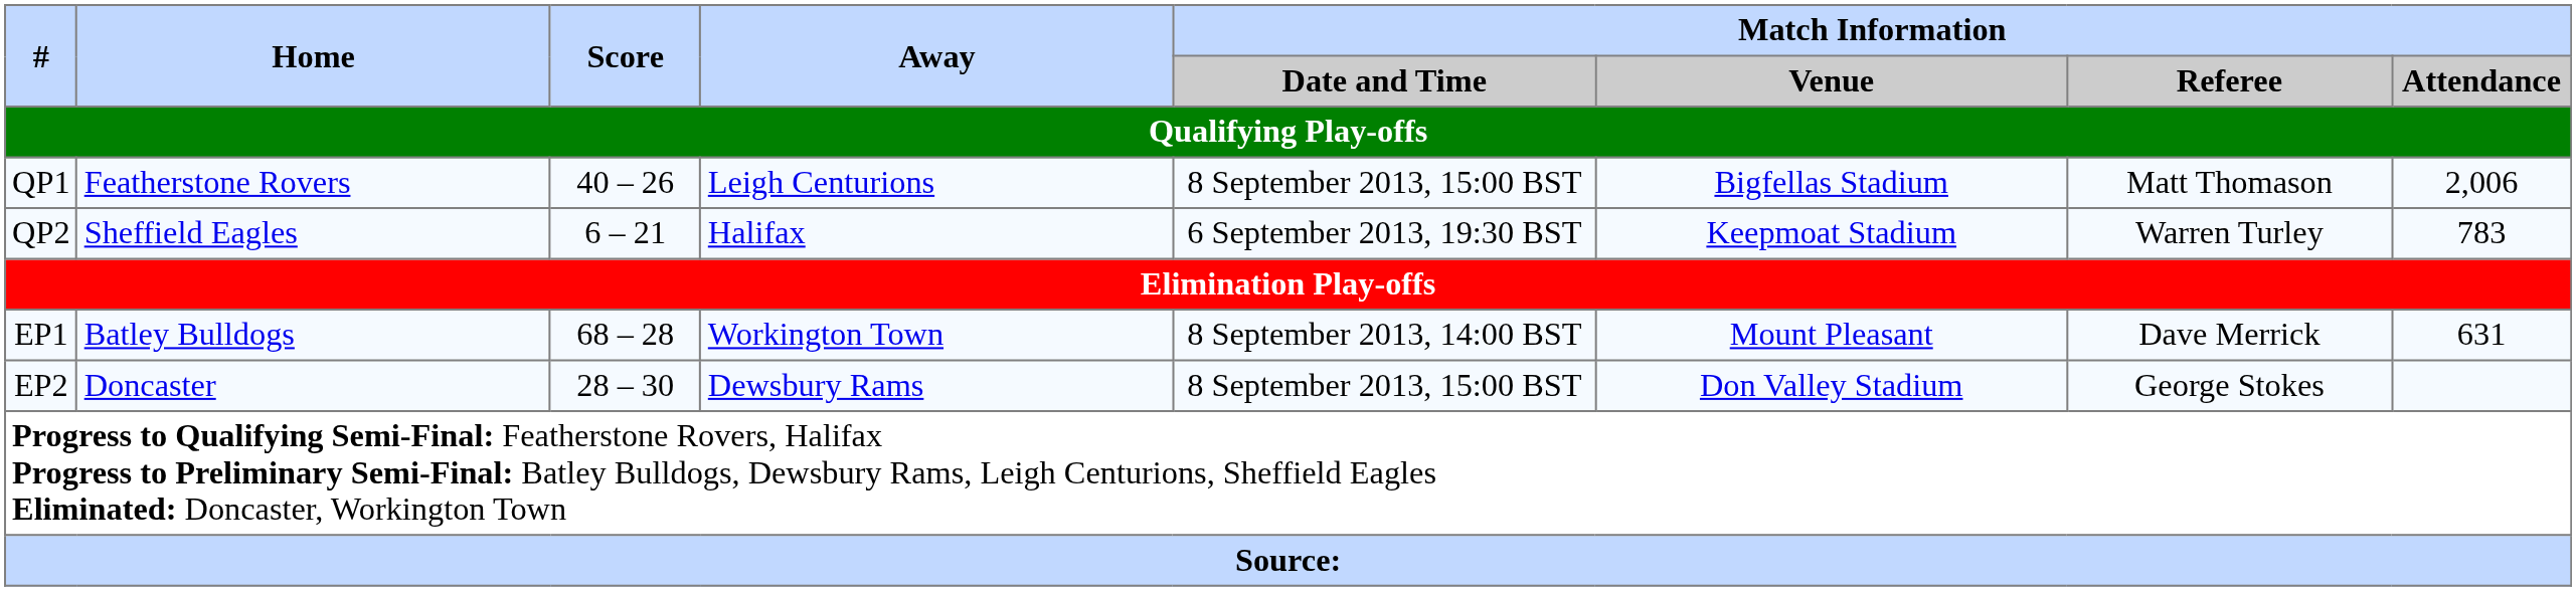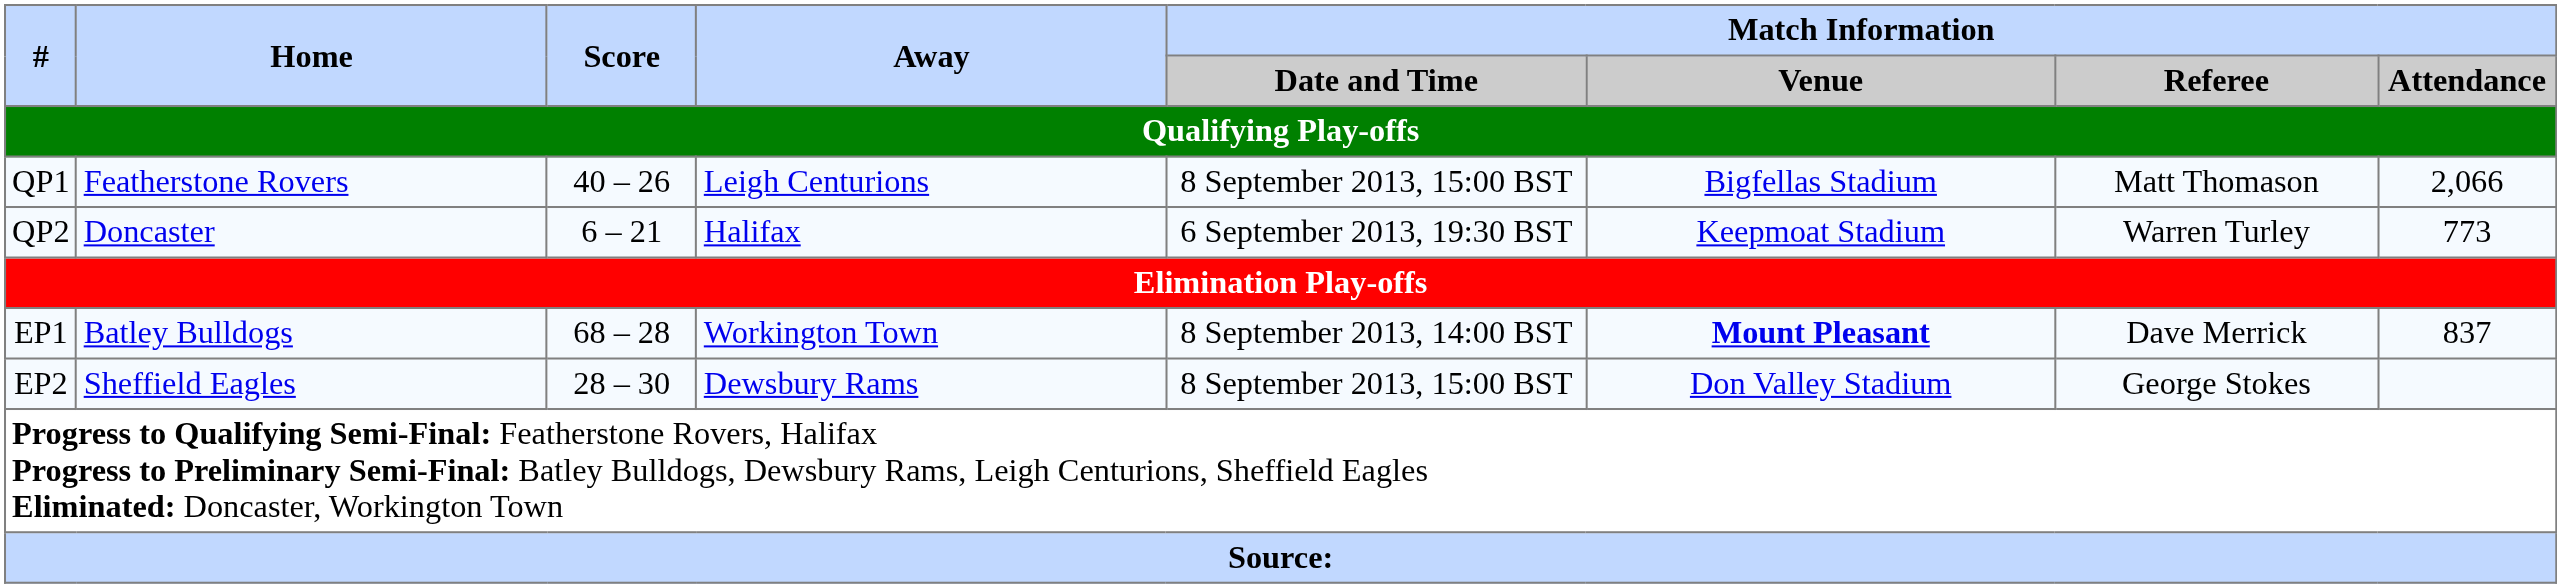QP1 | Match Information / Attendance: 2,006 -> 2,066
QP2 | Home: Sheffield Eagles -> Doncaster
QP2 | Match Information / Attendance: 783 -> 773
EP1 | Match Information / Venue: normal -> bold
EP1 | Match Information / Attendance: 631 -> 837
EP2 | Home: Doncaster -> Sheffield Eagles
